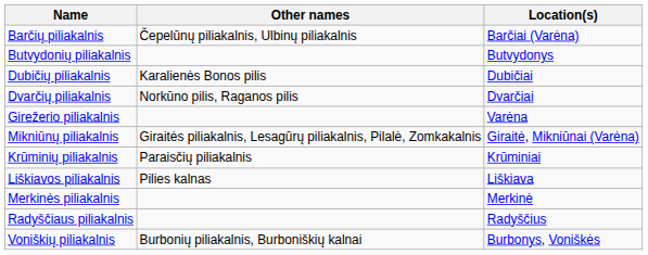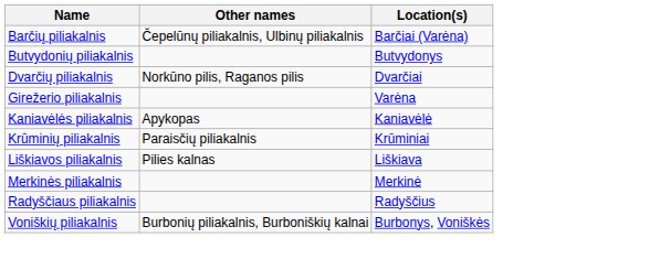- row: Dubičių piliakalnis | Karalienės Bonos pilis | Dubičiai
- row: Mikniūnų piliakalnis | Giraitės piliakalnis, Lesagūrų piliakalnis, Pilalė, Zomkakalnis | Giraitė, Mikniūnai (Varėna)
+ row: Kaniavėlės piliakalnis | Apykopas | Kaniavėlė
